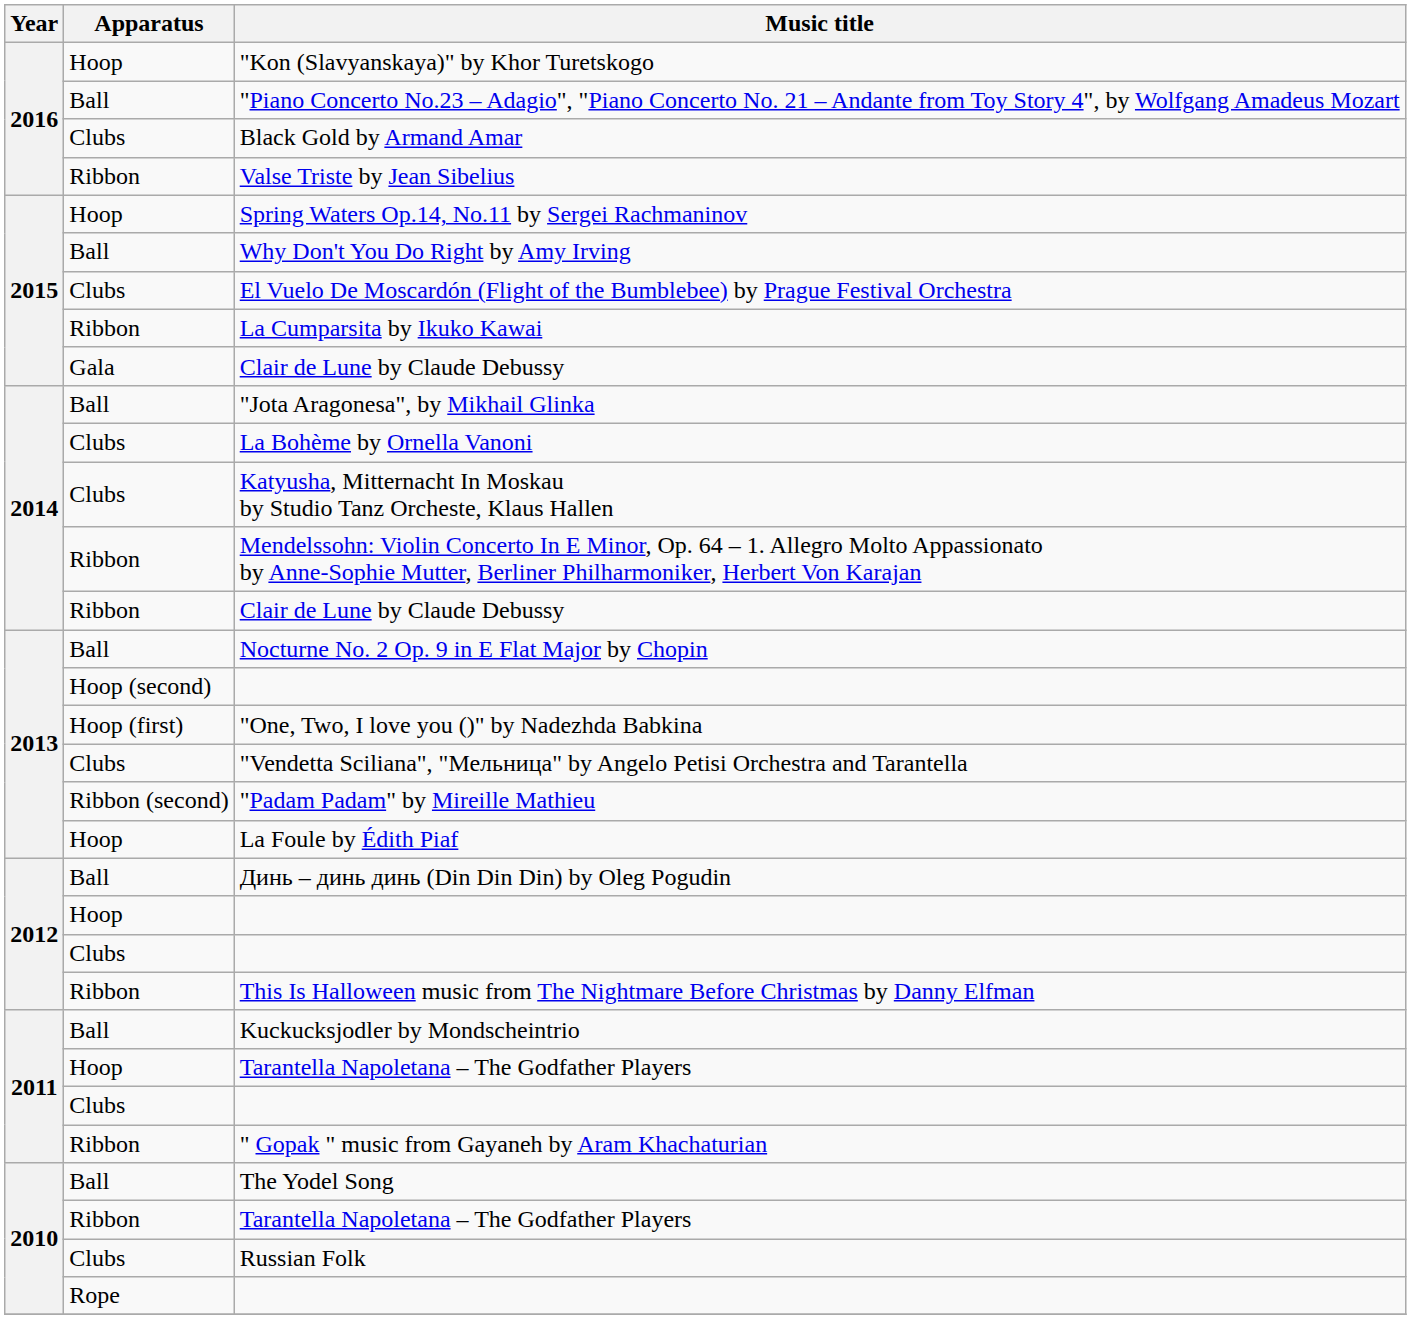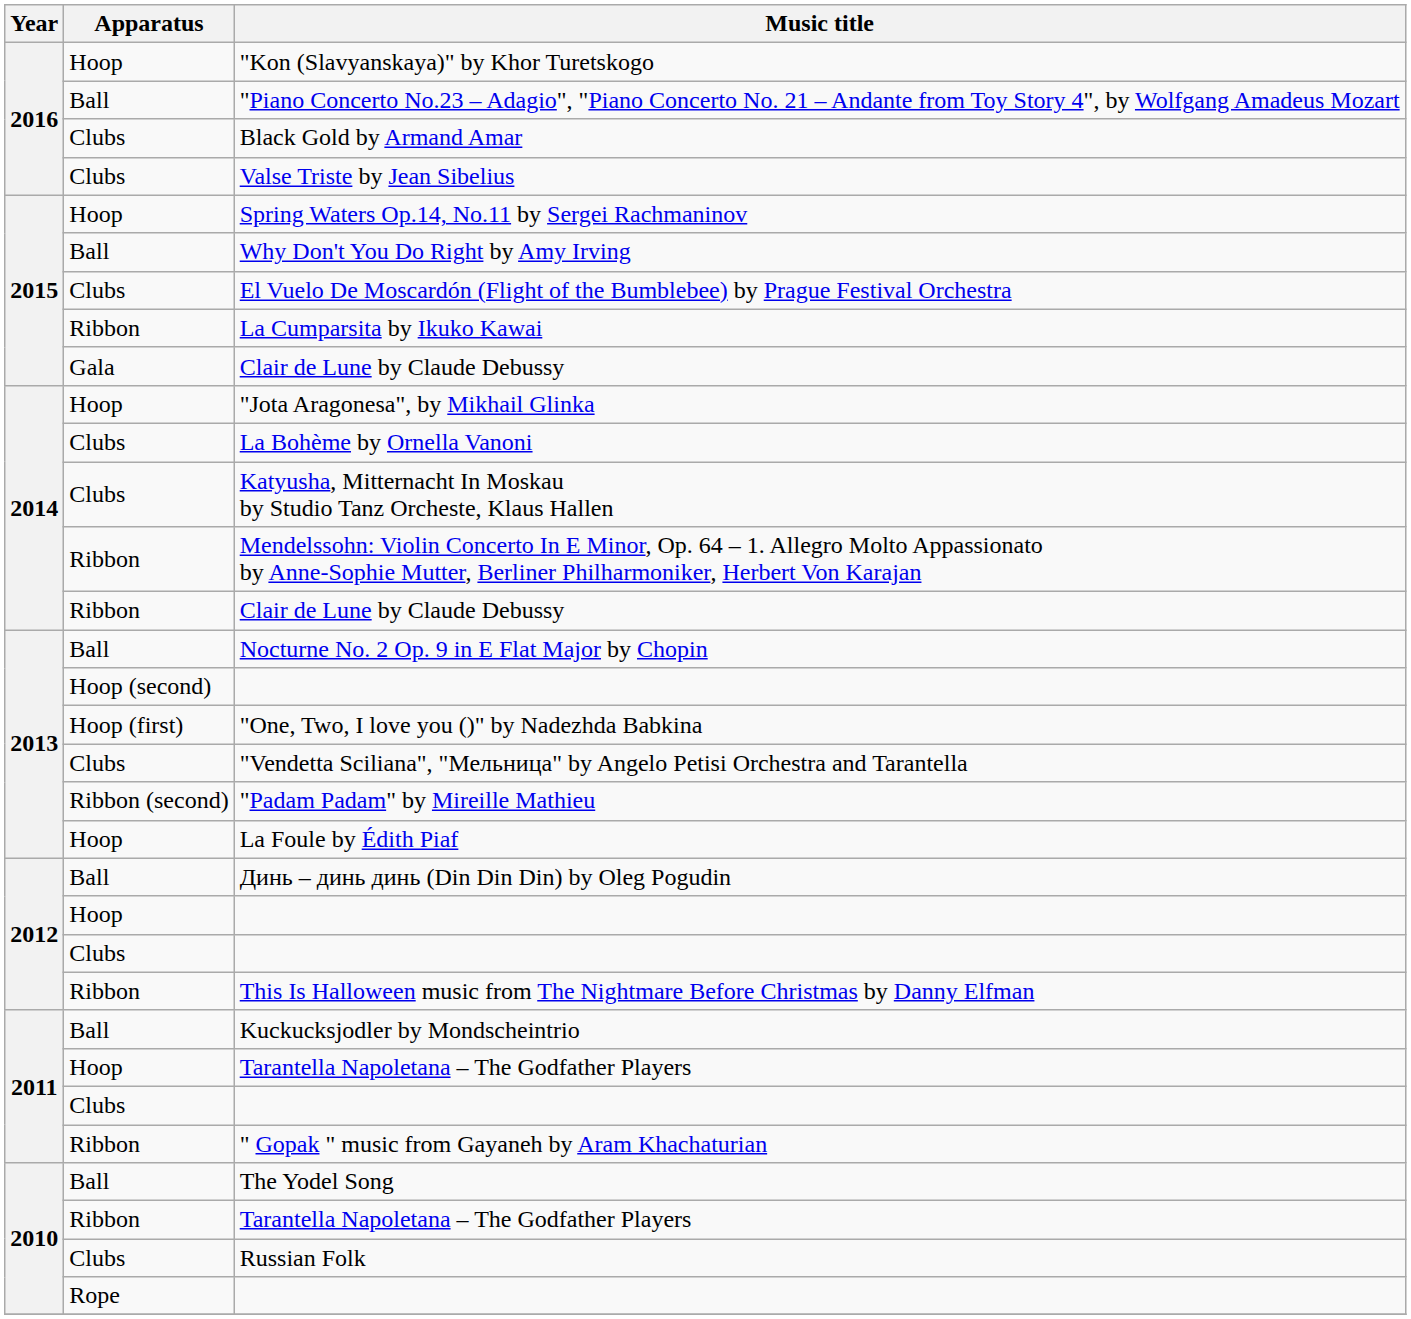Valse Triste by Jean Sibelius | Apparatus: Ribbon -> Clubs
"Jota Aragonesa", by Mikhail Glinka | Apparatus: Ball -> Hoop
